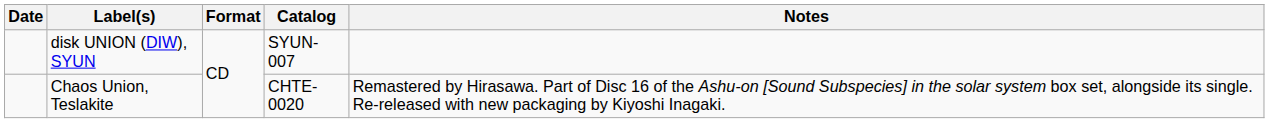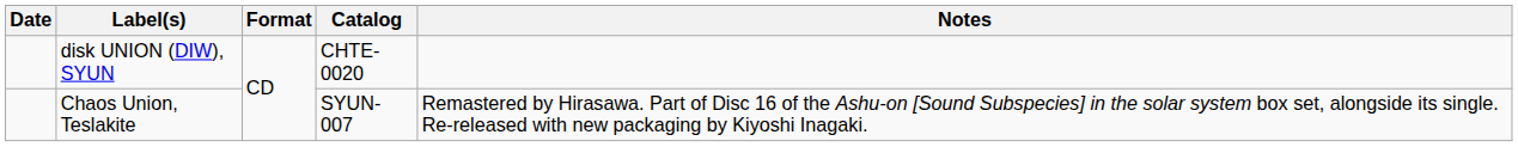disk UNION (DIW), SYUN | Catalog: SYUN-007 -> CHTE-0020
Chaos Union, Teslakite | Catalog: CHTE-0020 -> SYUN-007
